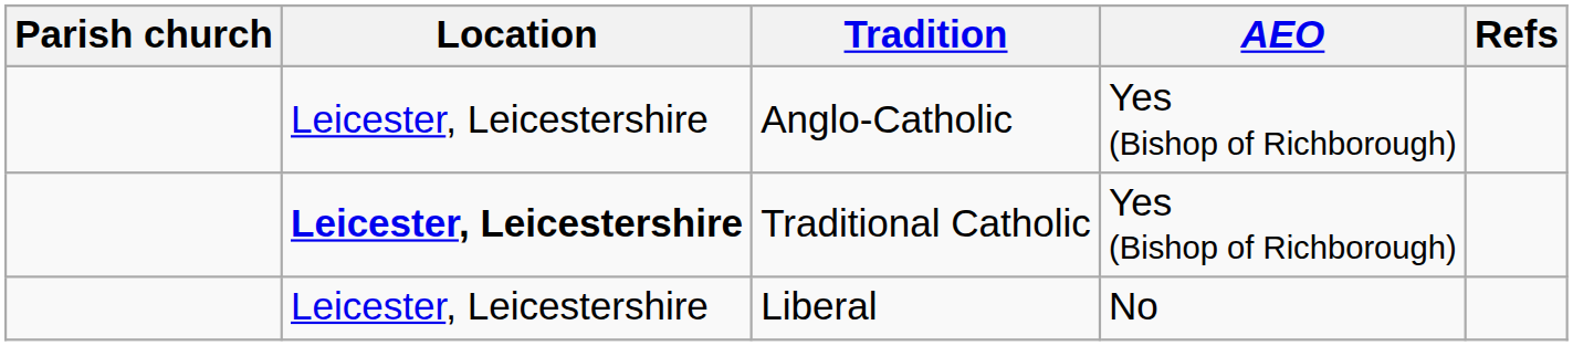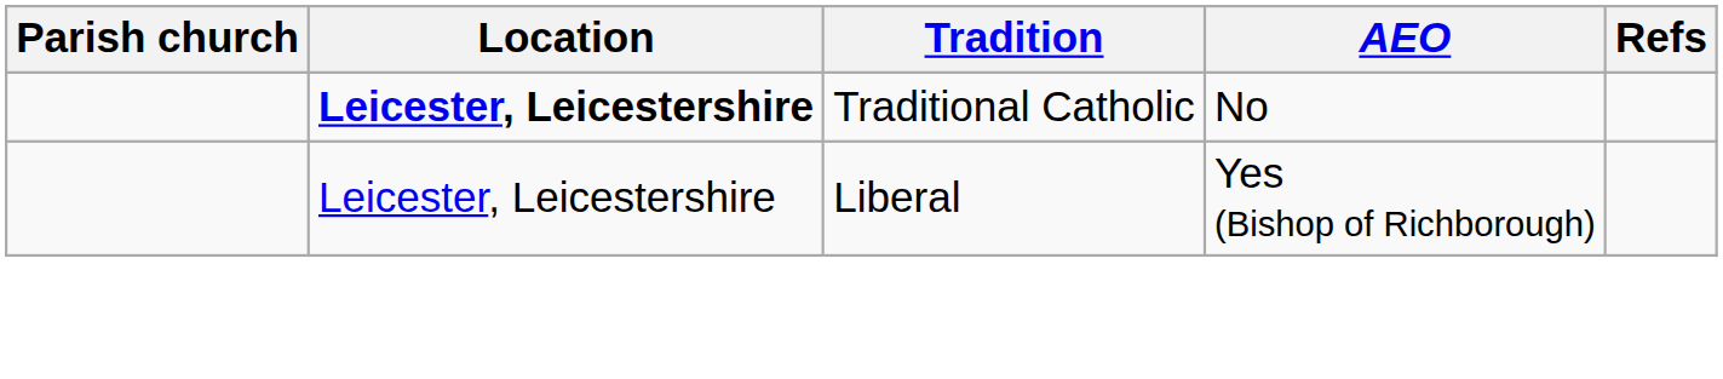- row: Leicester, Leicestershire | Anglo-Catholic | Yes (Bishop of Richborough)
Traditional Catholic | AEO: Yes (Bishop of Richborough) -> No
Liberal | AEO: No -> Yes (Bishop of Richborough)
